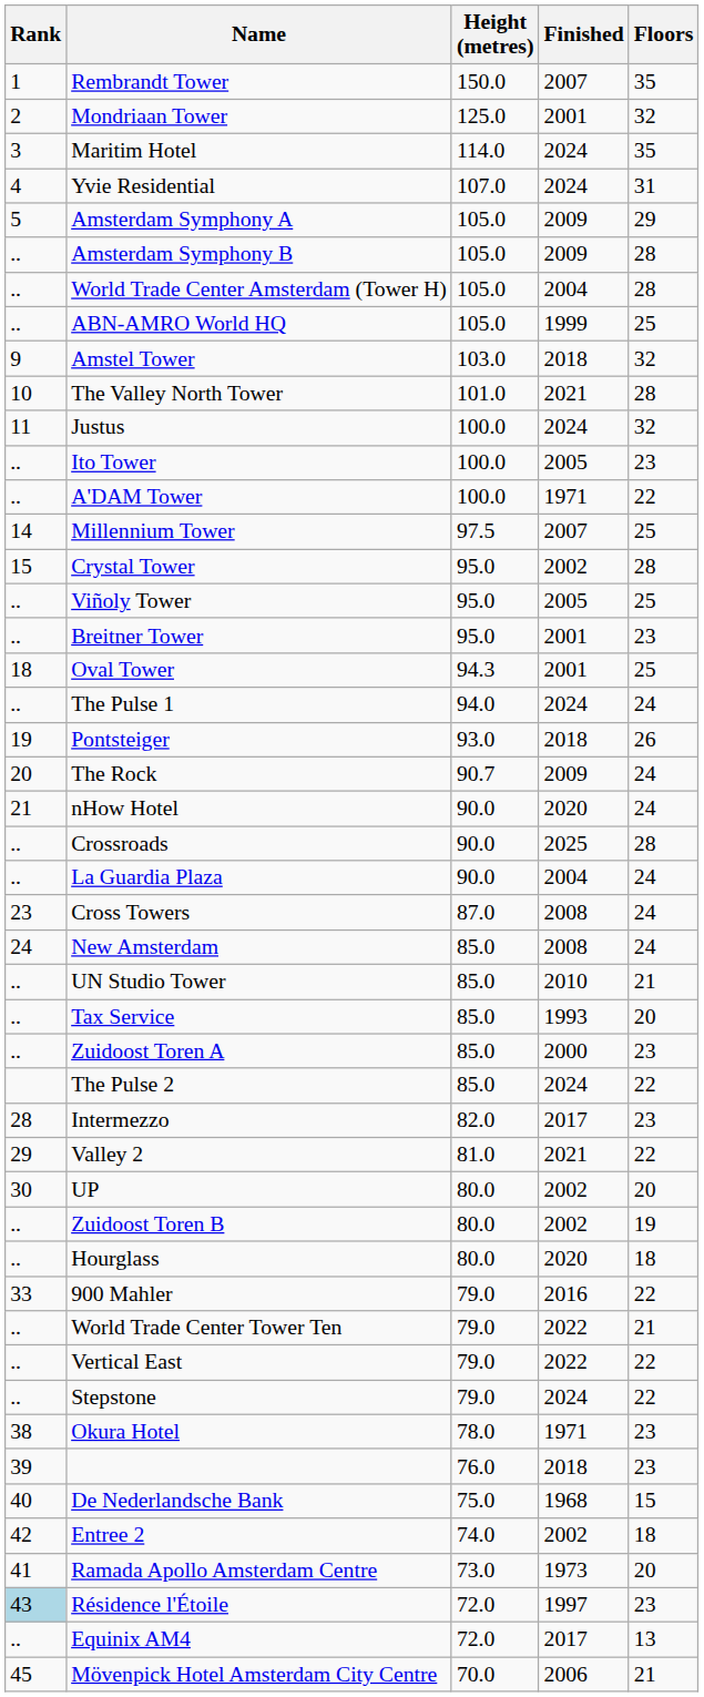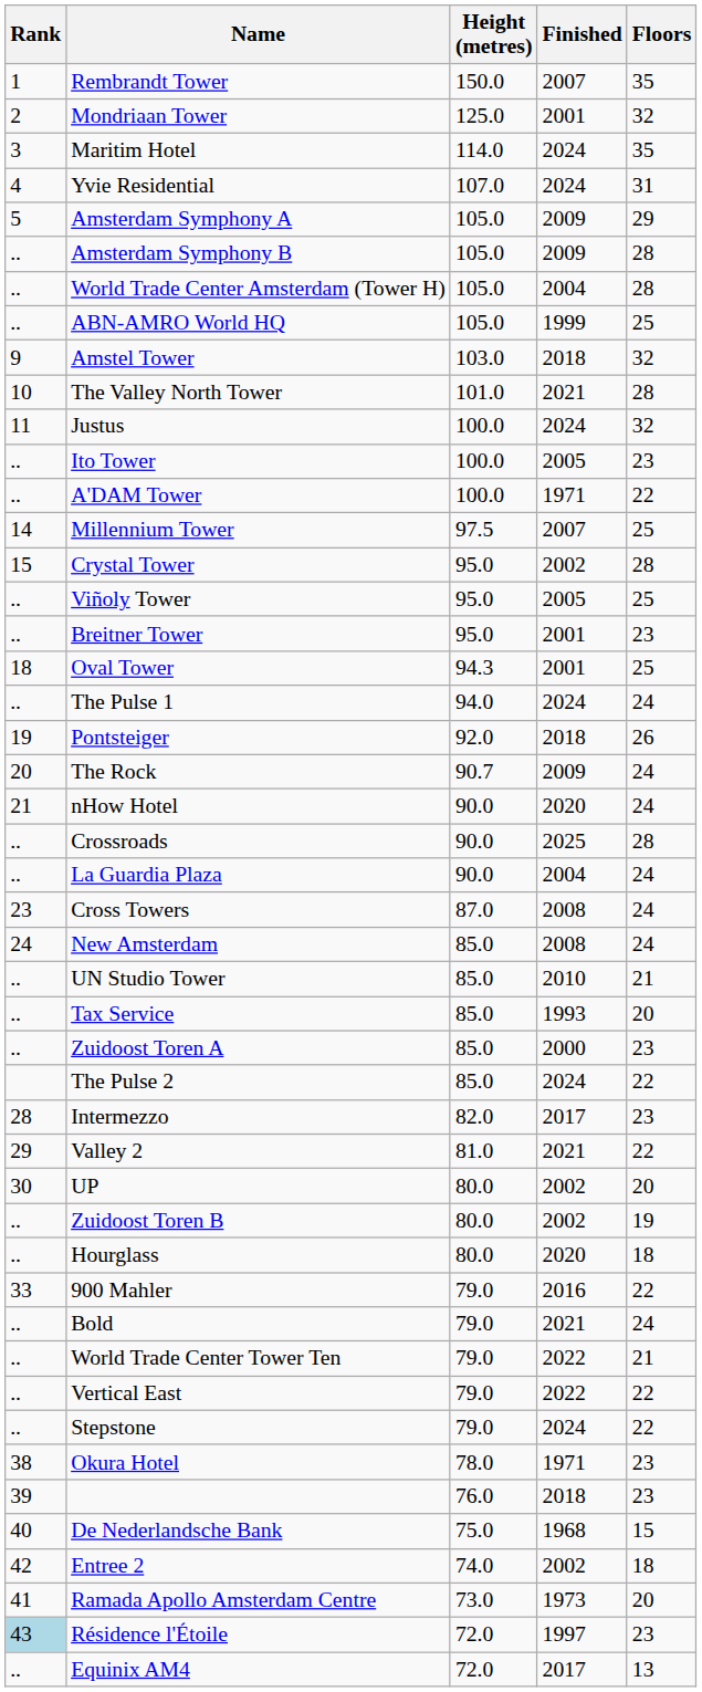Pontsteiger | Height (metres): 93.0 -> 92.0
+ row: .. | Bold | 79.0 | 2021 | 24
- row: 45 | Mövenpick Hotel Amsterdam City Centre | 70.0 | 2006 | 21
